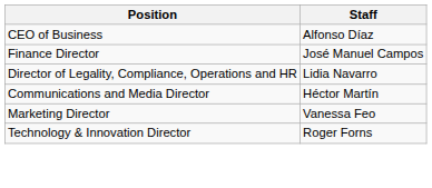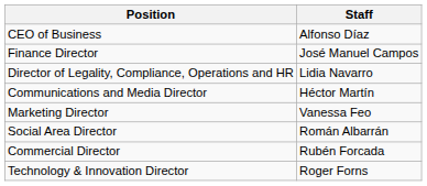+ row: Social Area Director | Román Albarrán
+ row: Commercial Director | Rubén Forcada
